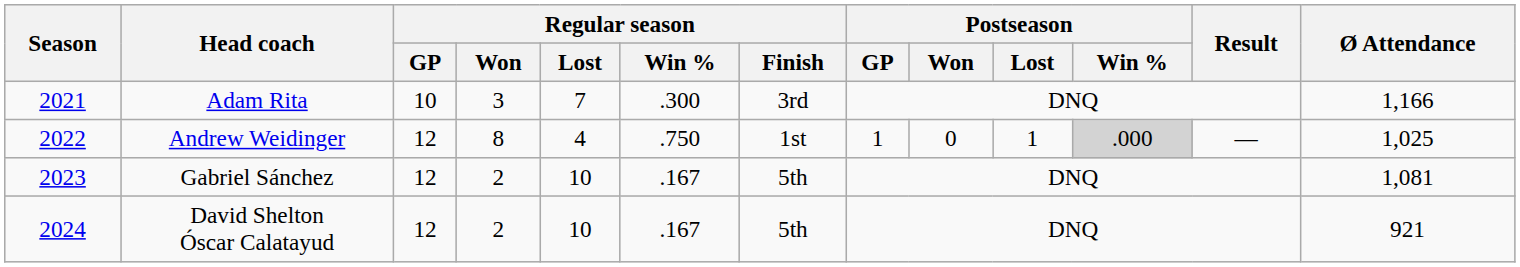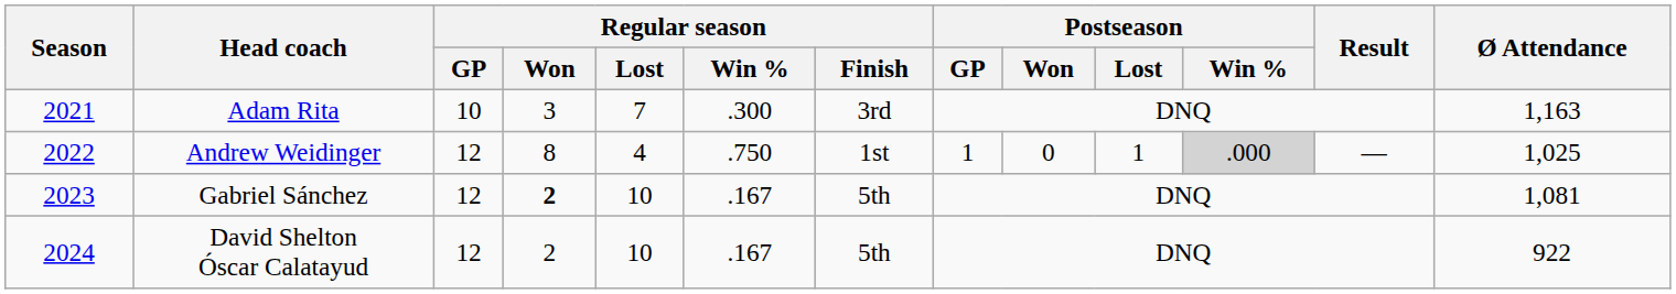Adam Rita | Ø Attendance: 1,166 -> 1,163
Gabriel Sánchez | Regular season / Won: normal -> bold
David Shelton Óscar Calatayud | Ø Attendance: 921 -> 922
